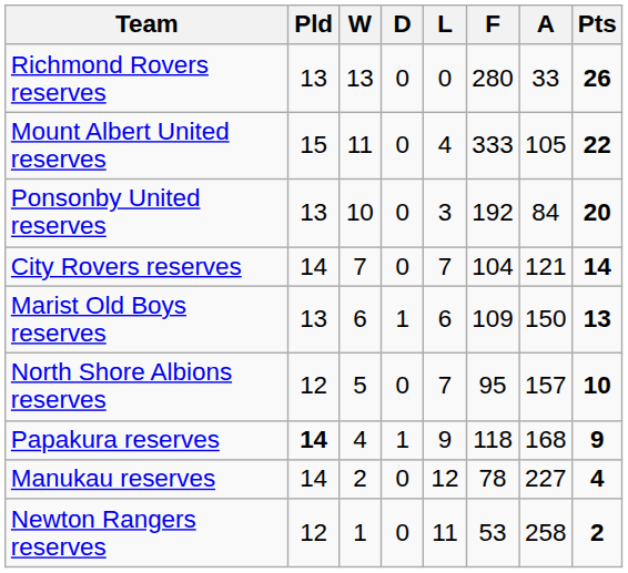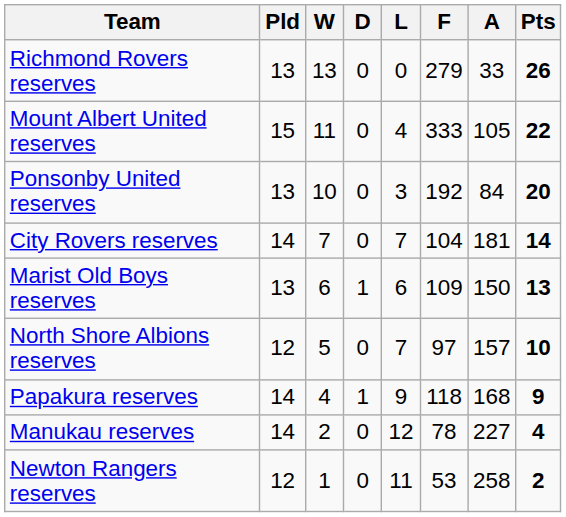Richmond Rovers reserves | F: 280 -> 279
City Rovers reserves | A: 121 -> 181
North Shore Albions reserves | F: 95 -> 97
Papakura reserves | Pld: bold -> normal
